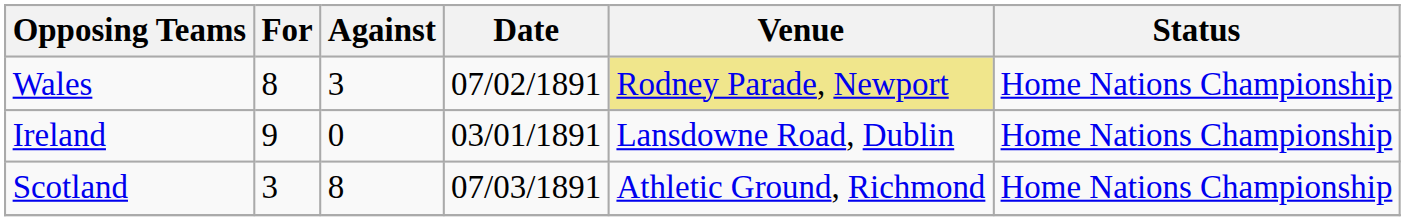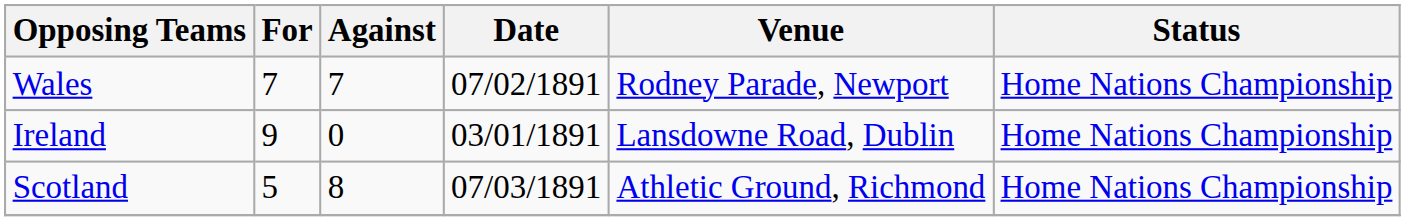Wales | For: 8 -> 7
Wales | Against: 3 -> 7
Wales | Venue: khaki background -> no background
Scotland | For: 3 -> 5
